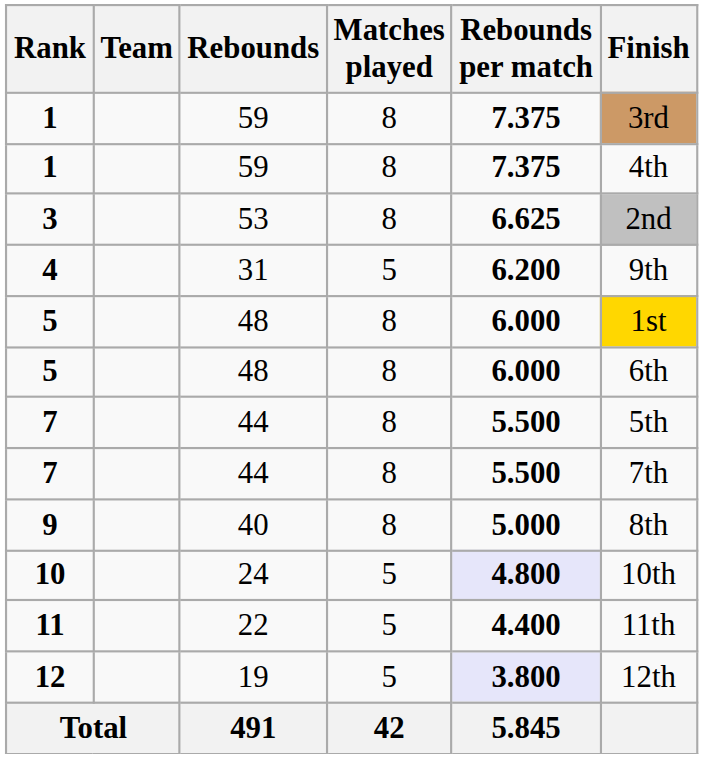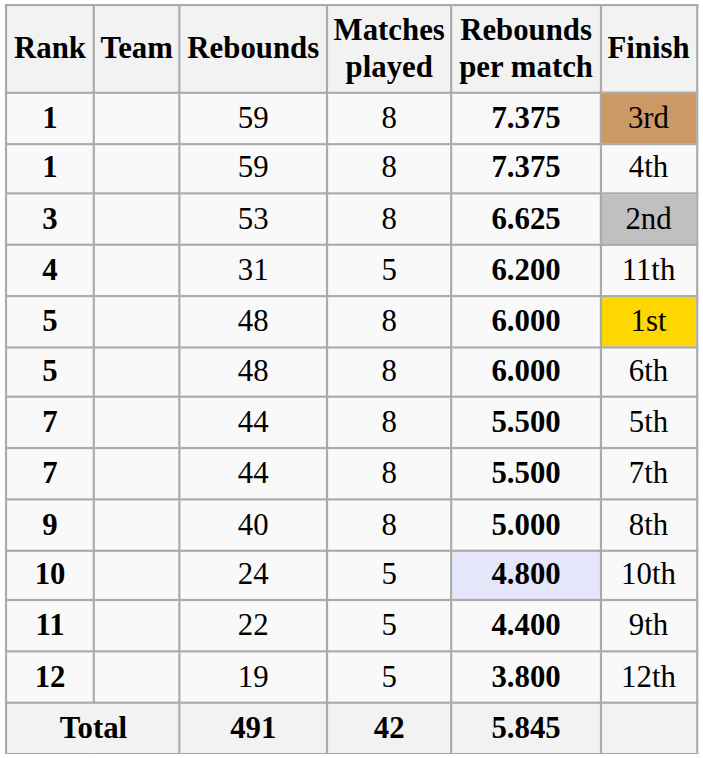4 | Finish: 9th -> 11th
11 | Finish: 11th -> 9th
12 | Rebounds per match: lavender background -> no background
